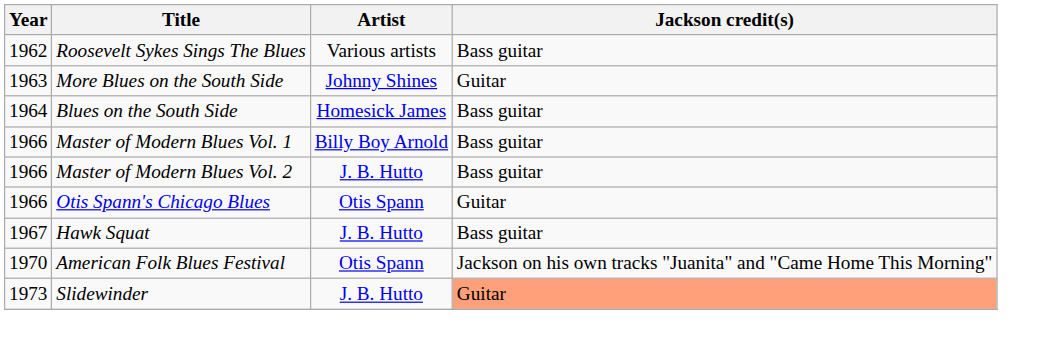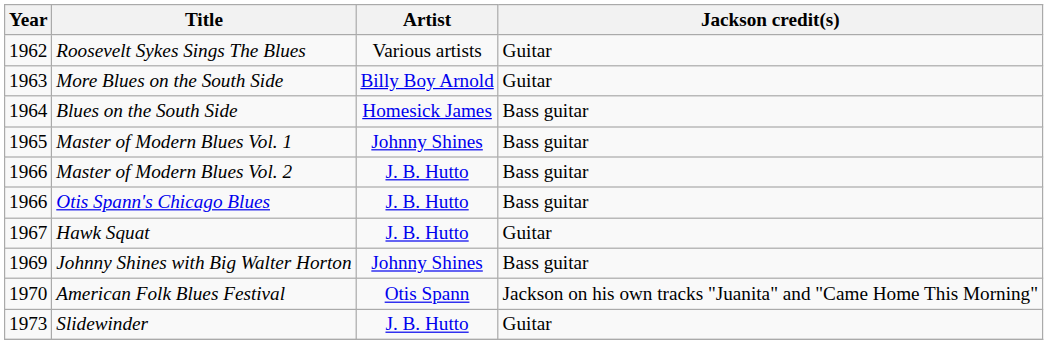Roosevelt Sykes Sings The Blues | Jackson credit(s): Bass guitar -> Guitar
More Blues on the South Side | Artist: Johnny Shines -> Billy Boy Arnold
Master of Modern Blues Vol. 1 | Year: 1966 -> 1965
Master of Modern Blues Vol. 1 | Artist: Billy Boy Arnold -> Johnny Shines
Otis Spann's Chicago Blues | Artist: Otis Spann -> J. B. Hutto
Otis Spann's Chicago Blues | Jackson credit(s): Guitar -> Bass guitar
Hawk Squat | Jackson credit(s): Bass guitar -> Guitar
+ row: 1969 | Johnny Shines with Big Walter Horton | Johnny Shines | Bass guitar
Slidewinder | Jackson credit(s): lightsalmon background -> no background
